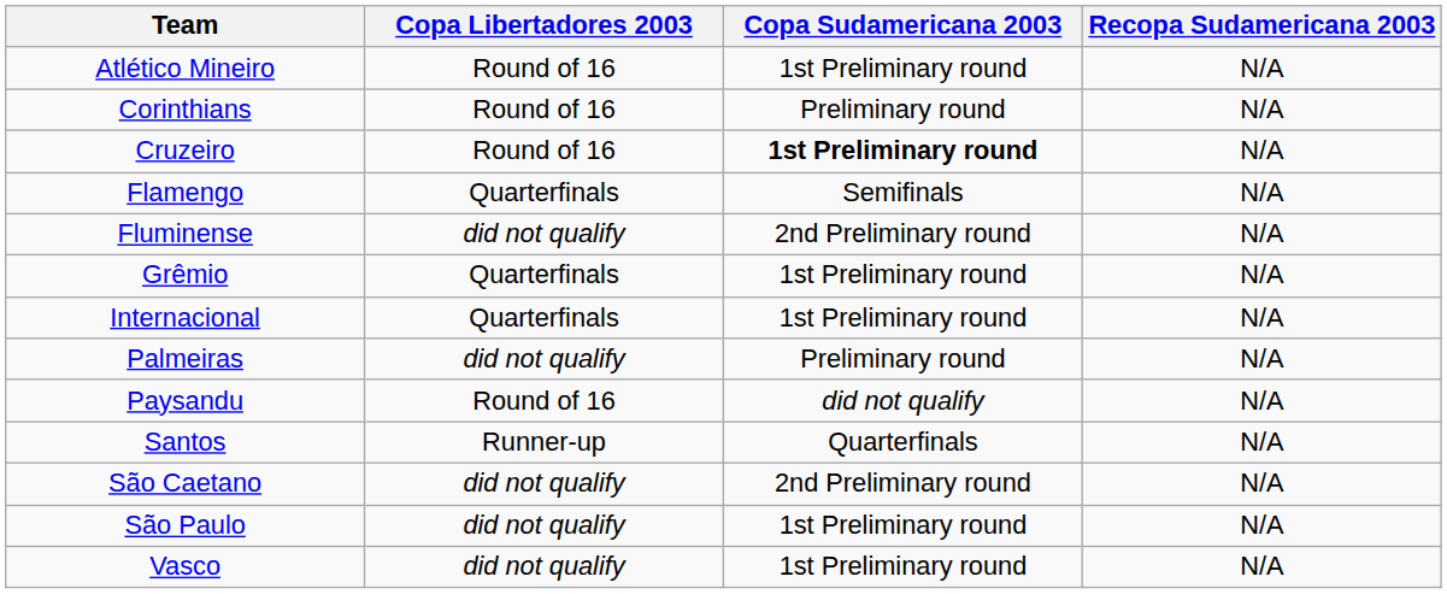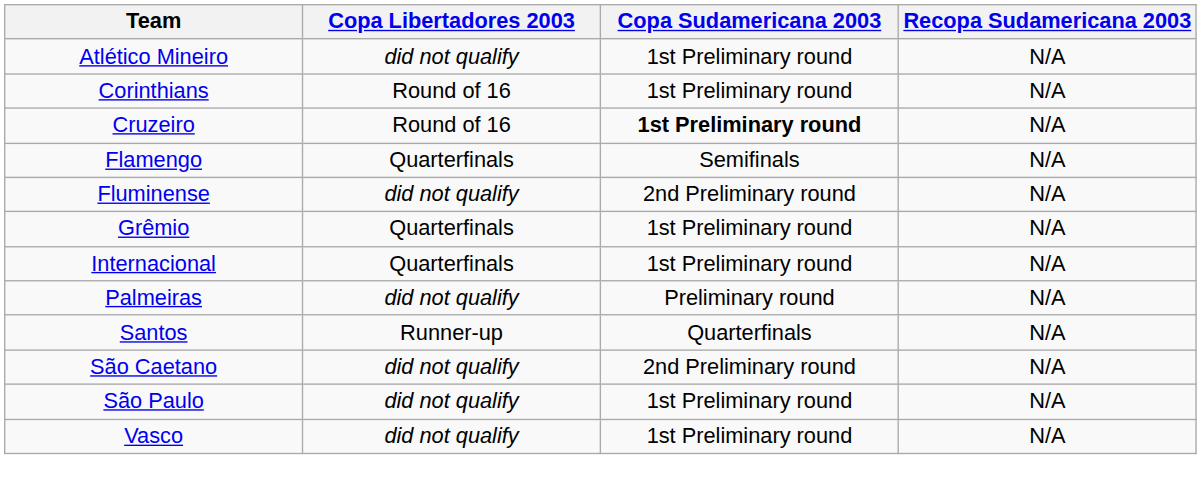Atlético Mineiro | Copa Libertadores 2003: Round of 16 -> did not qualify
Corinthians | Copa Sudamericana 2003: Preliminary round -> 1st Preliminary round
- row: Paysandu | Round of 16 | did not qualify | N/A
